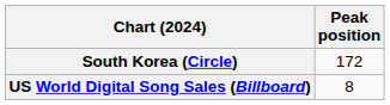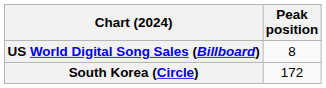rows swapped: South Korea (Circle) <-> US World Digital Song Sales (Billboard)
